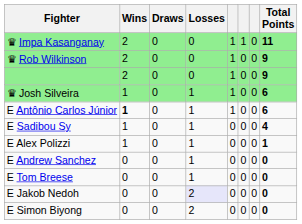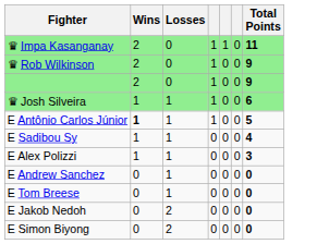- column: Draws | 0 | 0 | 0 | 0 | 0 | 0 | 0 | 0 | 0 | 0 | 0
E Antônio Carlos Júnior | Total Points: 6 -> 5
E Alex Polizzi | Total Points: 1 -> 3
E Jakob Nedoh | Losses: lavender background -> no background
